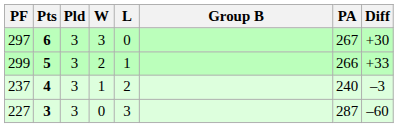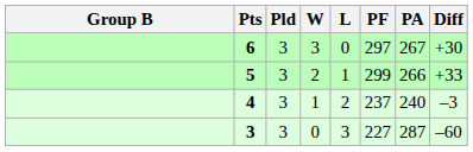columns swapped: Group B <-> PF
